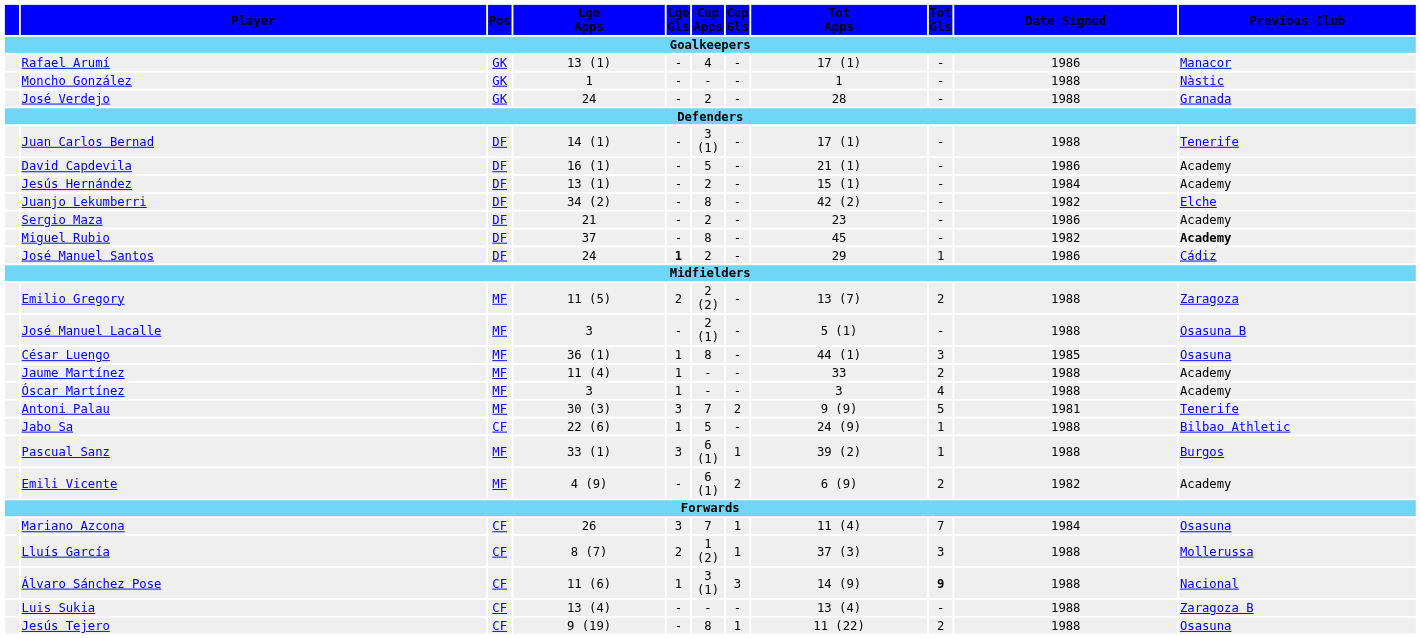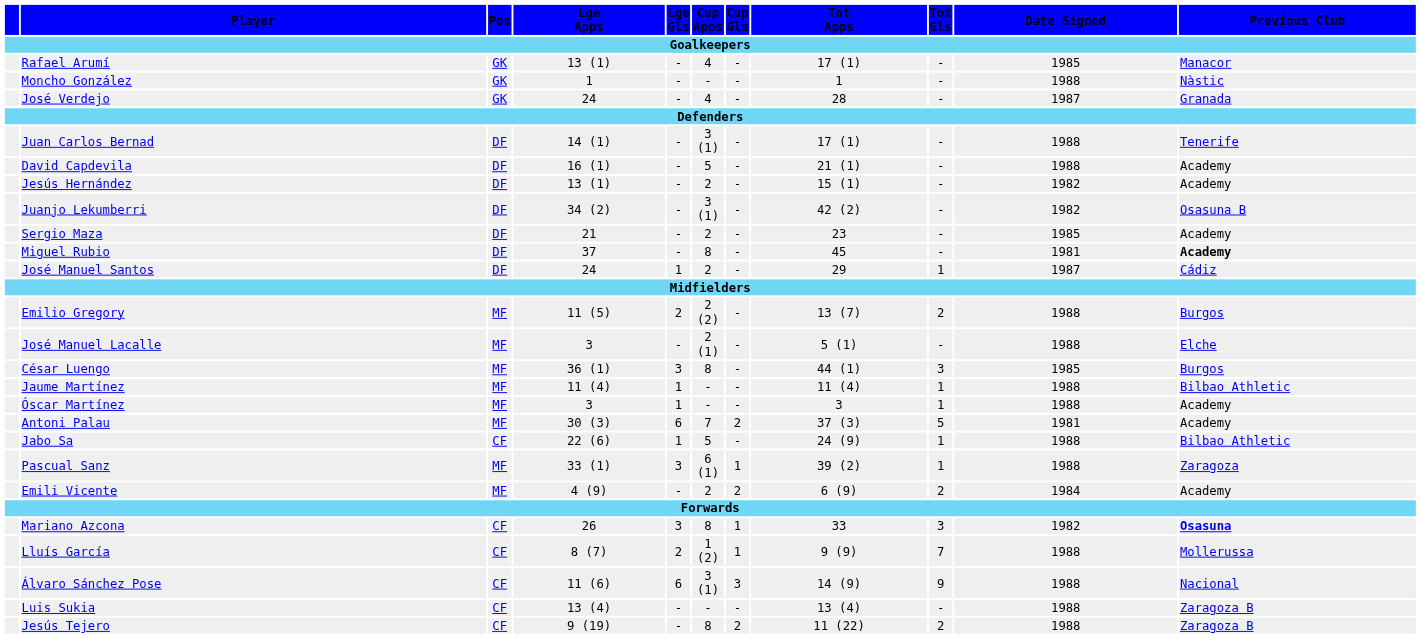Rafael Arumí | Date Signed: 1986 -> 1985
José Verdejo | Cup Apps: 2 -> 4
José Verdejo | Date Signed: 1988 -> 1987
David Capdevila | Date Signed: 1986 -> 1988
Jesús Hernández | Date Signed: 1984 -> 1982
Juanjo Lekumberri | Cup Apps: 8 -> 3 (1)
Juanjo Lekumberri | Previous Club: Elche -> Osasuna B
Sergio Maza | Date Signed: 1986 -> 1985
Miguel Rubio | Date Signed: 1982 -> 1981
José Manuel Santos | Lge Gls: bold -> normal
José Manuel Santos | Date Signed: 1986 -> 1987
Emilio Gregory | Previous Club: Zaragoza -> Burgos
José Manuel Lacalle | Previous Club: Osasuna B -> Elche
César Luengo | Lge Gls: 1 -> 3
César Luengo | Previous Club: Osasuna -> Burgos
Jaume Martínez | Tot Apps: 33 -> 11 (4)
Jaume Martínez | Tot Gls: 2 -> 1
Jaume Martínez | Previous Club: Academy -> Bilbao Athletic
Óscar Martínez | Tot Gls: 4 -> 1
Antoni Palau | Lge Gls: 3 -> 6
Antoni Palau | Tot Apps: 9 (9) -> 37 (3)
Antoni Palau | Previous Club: Tenerife -> Academy
Pascual Sanz | Previous Club: Burgos -> Zaragoza
Emili Vicente | Cup Apps: 6 (1) -> 2
Emili Vicente | Date Signed: 1982 -> 1984
Mariano Azcona | Cup Apps: 7 -> 8
Mariano Azcona | Tot Apps: 11 (4) -> 33
Mariano Azcona | Tot Gls: 7 -> 3
Mariano Azcona | Date Signed: 1984 -> 1982
Mariano Azcona | Previous Club: normal -> bold
Lluís García | Tot Apps: 37 (3) -> 9 (9)
Lluís García | Tot Gls: 3 -> 7
Álvaro Sánchez Pose | Lge Gls: 1 -> 6
Álvaro Sánchez Pose | Tot Gls: bold -> normal
Jesús Tejero | Cup Gls: 1 -> 2
Jesús Tejero | Previous Club: Osasuna -> Zaragoza B
